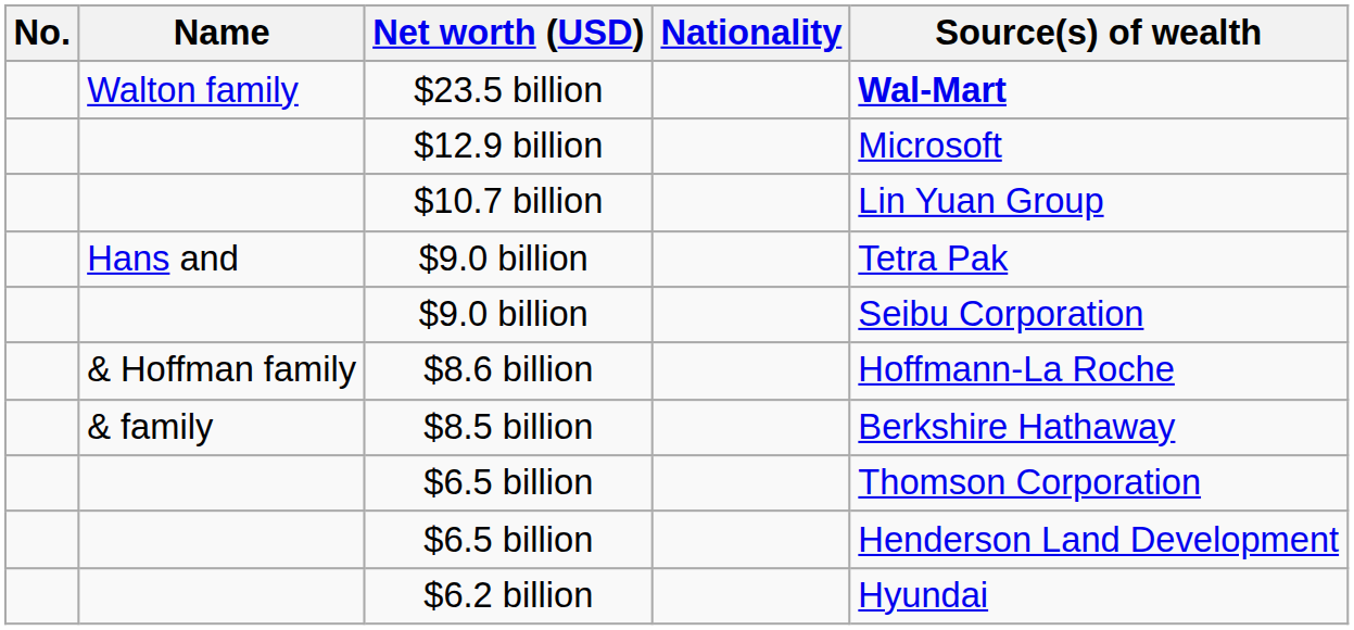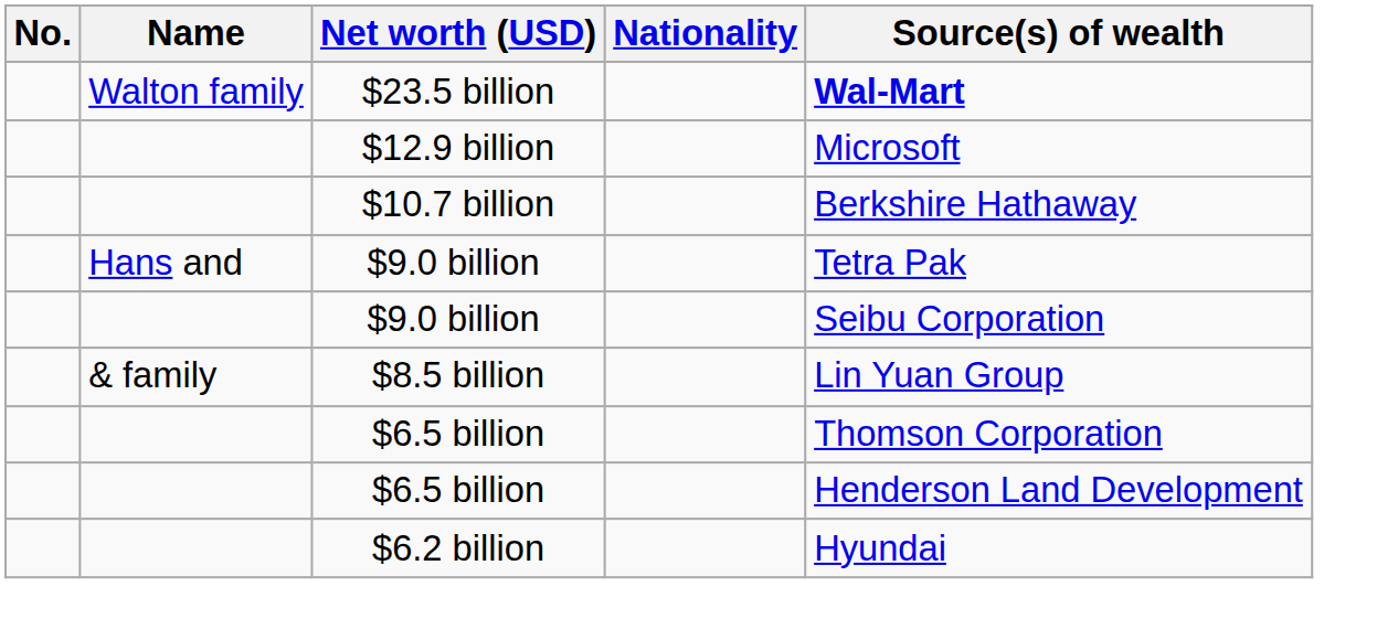$10.7 billion | Source(s) of wealth: Lin Yuan Group -> Berkshire Hathaway
- row: & Hoffman family | $8.6 billion | Hoffmann-La Roche
$8.5 billion | Source(s) of wealth: Berkshire Hathaway -> Lin Yuan Group
